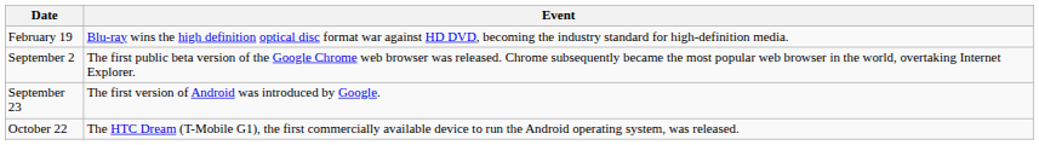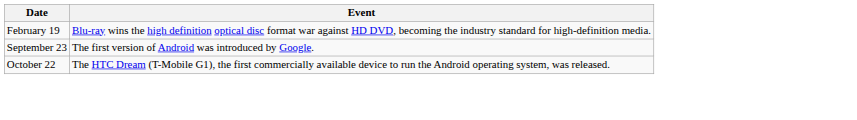- row: September 2 | The first public beta version of the Google Chrome web browser was released. Chrome subsequently became the most popular web browser in the world, overtaking Internet Explorer.
